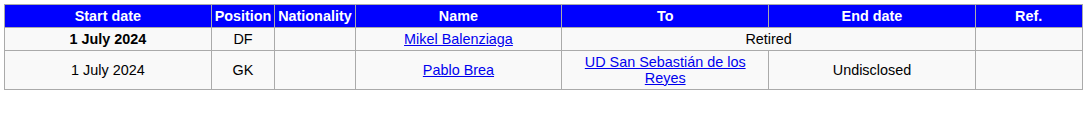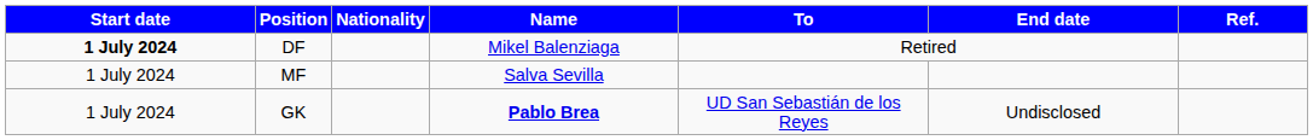+ row: 1 July 2024 | MF | Salva Sevilla
GK | Name: normal -> bold
